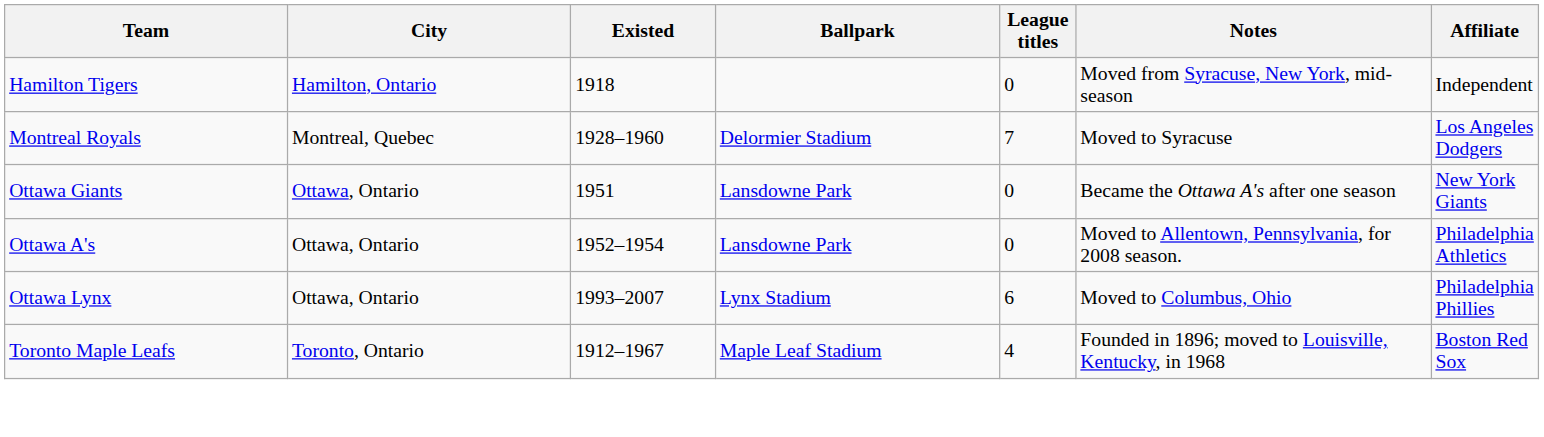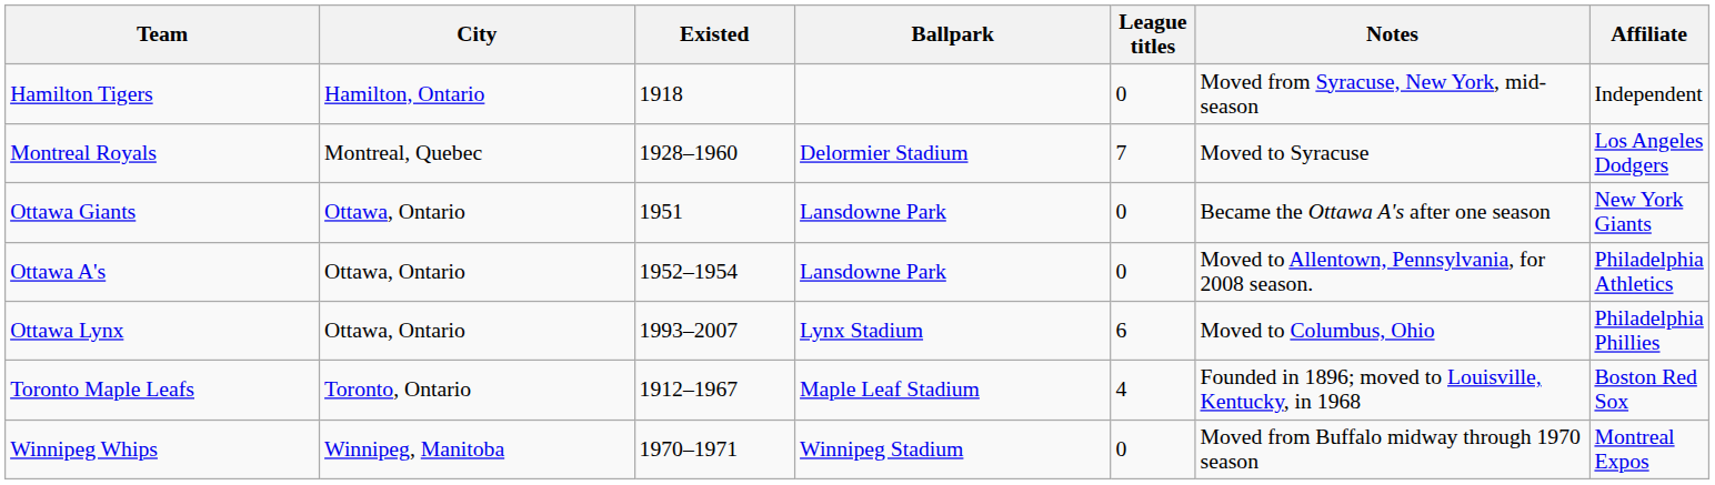+ row: Winnipeg Whips | Winnipeg, Manitoba | 1970–1971 | Winnipeg Stadium | 0 | Moved from Buffalo midway through 1970 season | Montreal Expos
